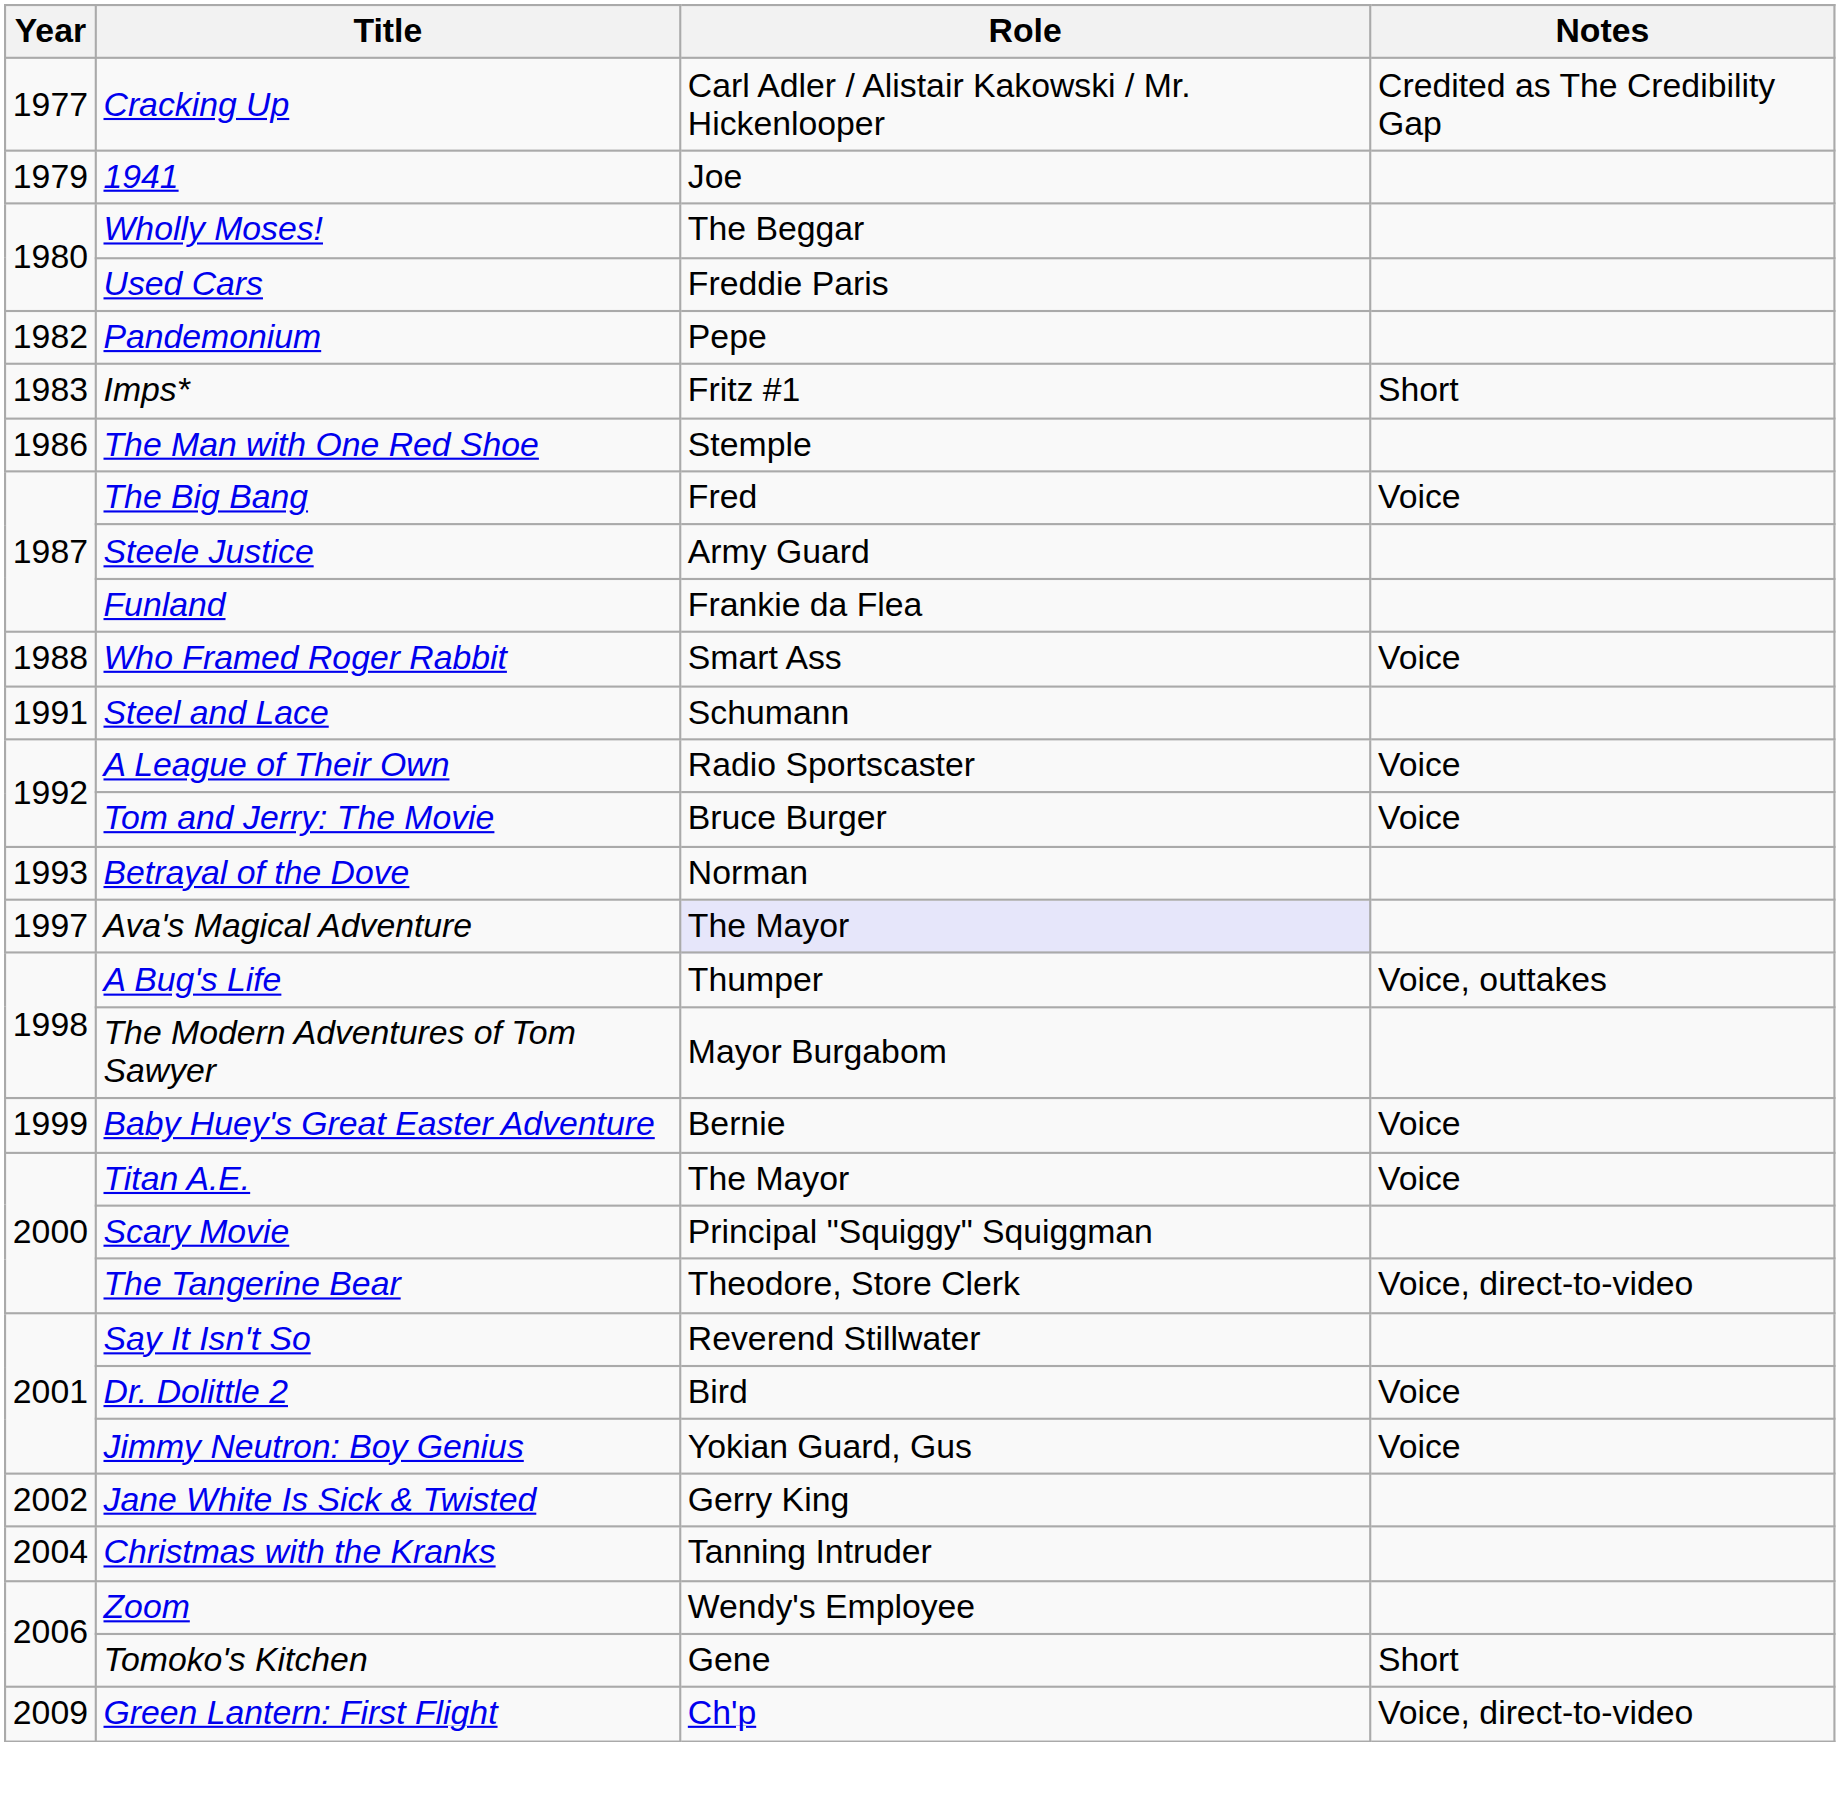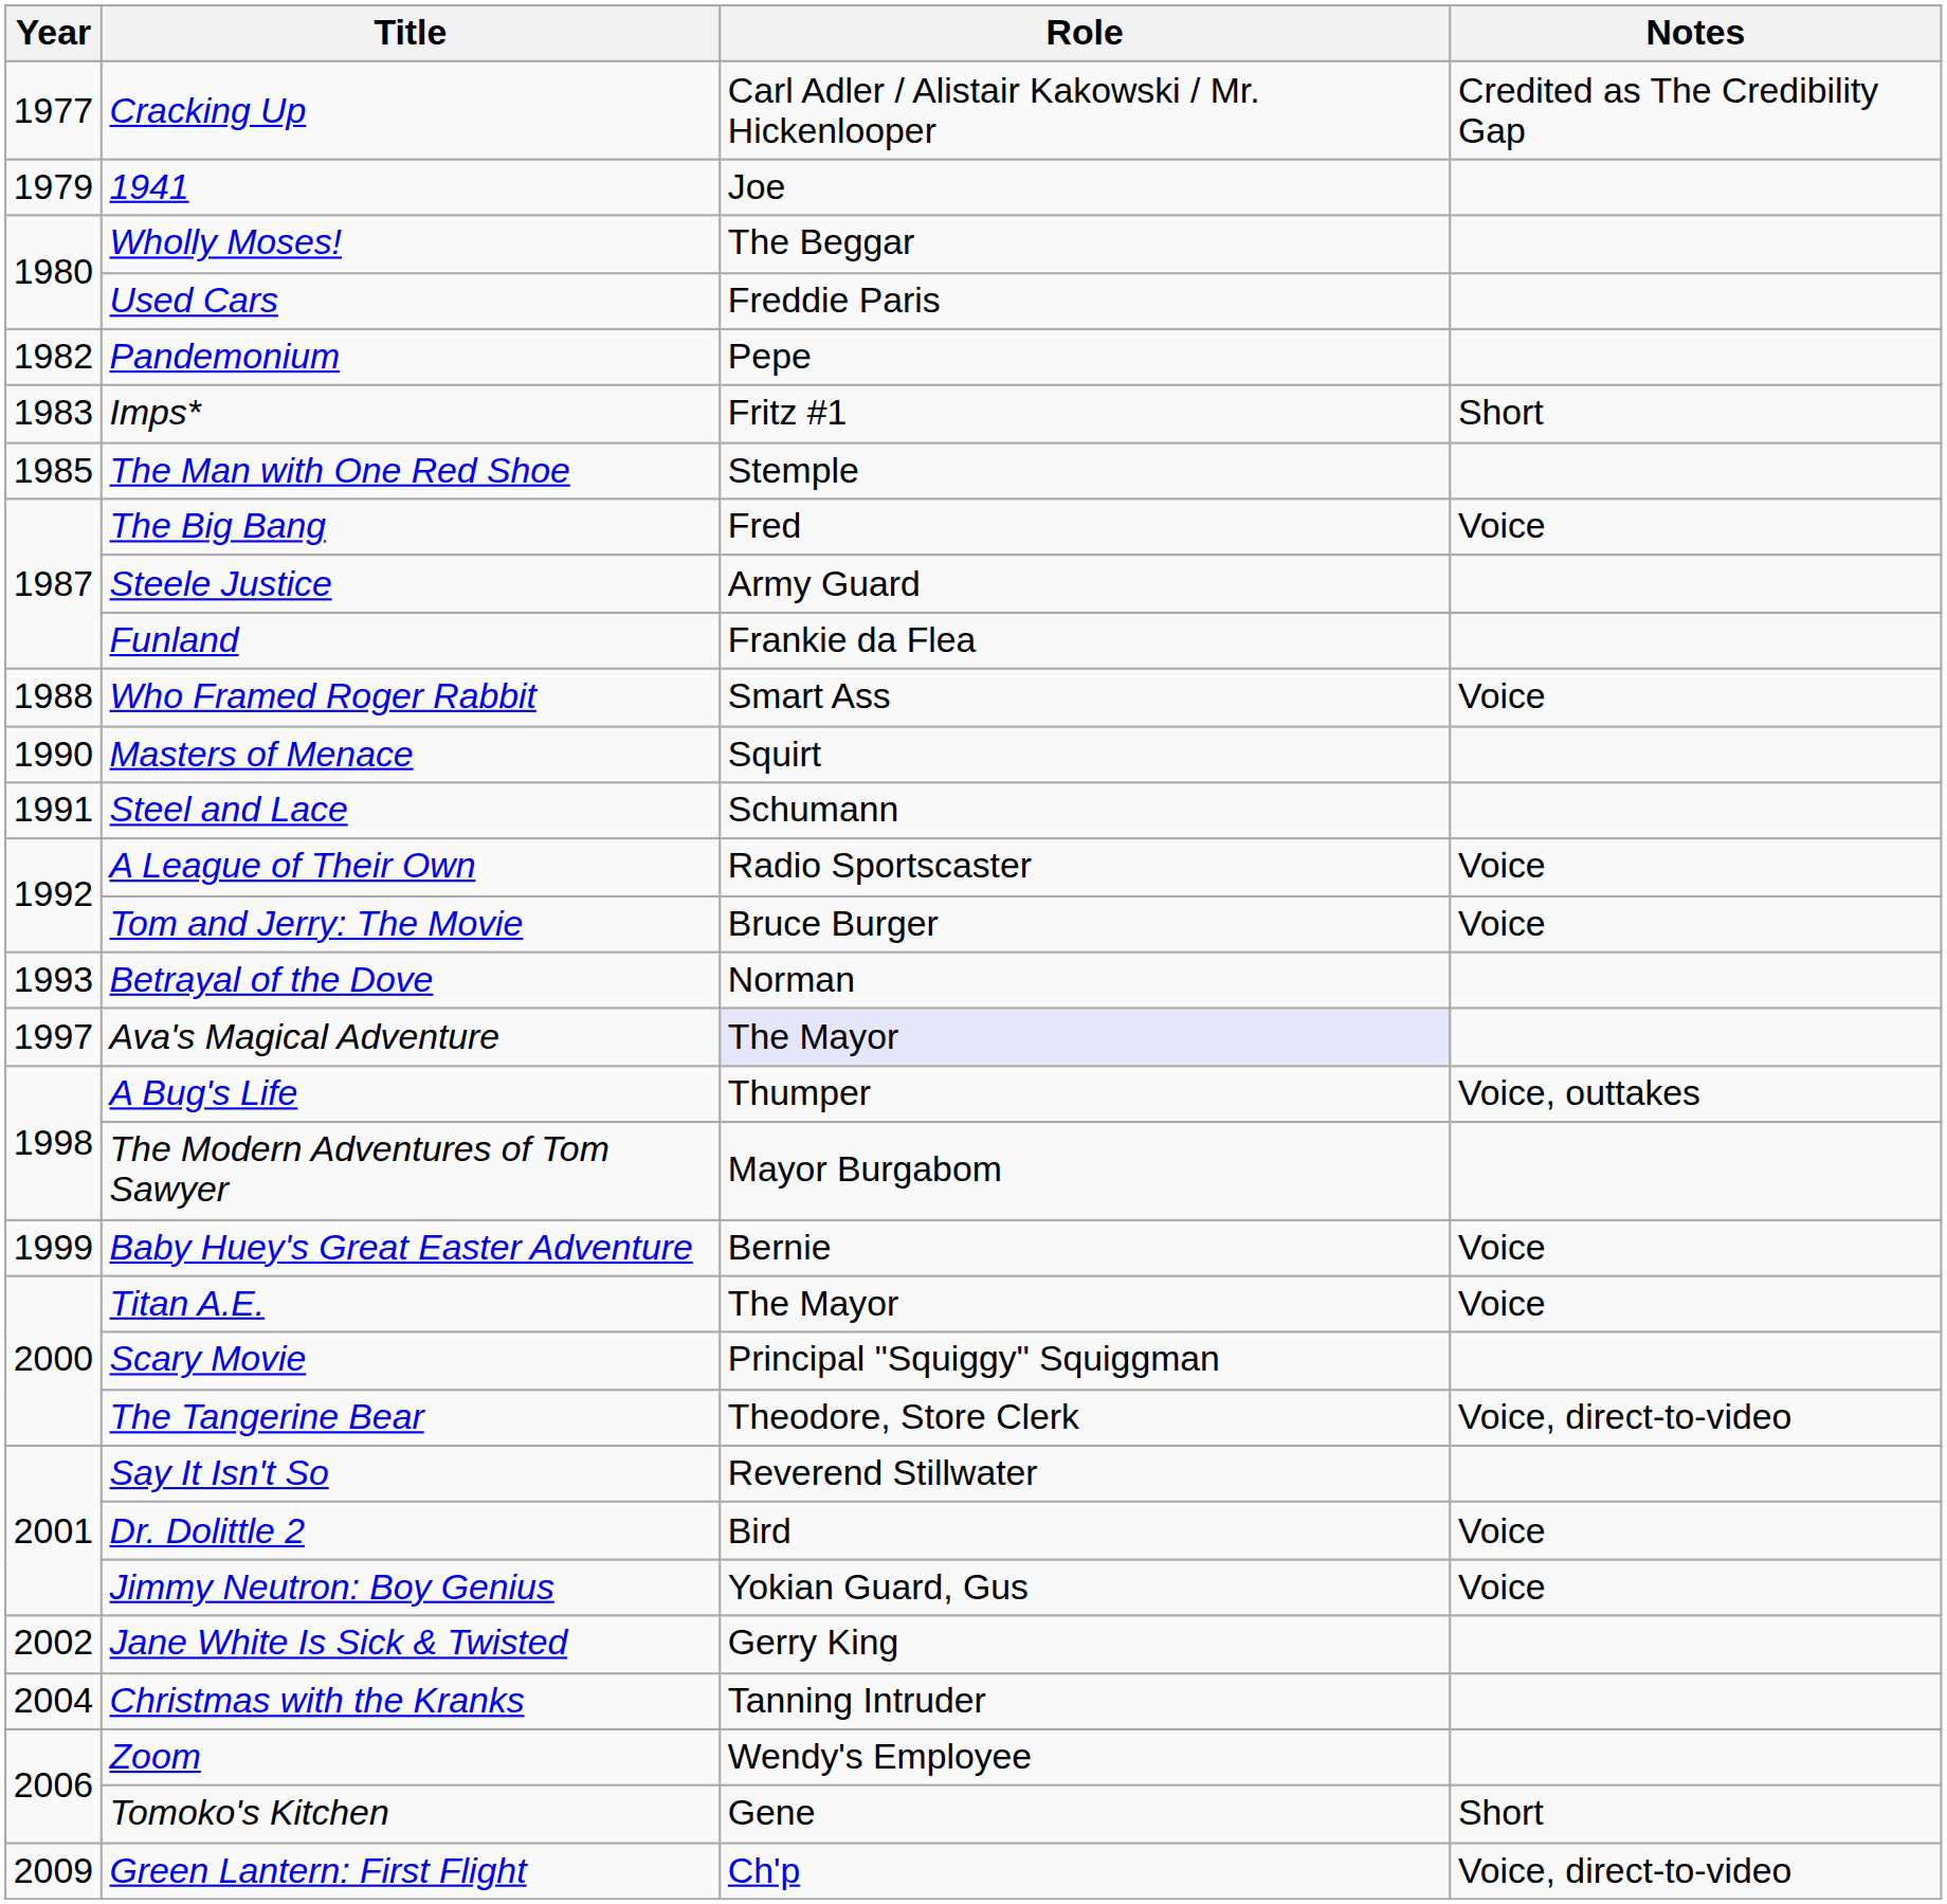The Man with One Red Shoe | Year: 1986 -> 1985
+ row: 1990 | Masters of Menace | Squirt
